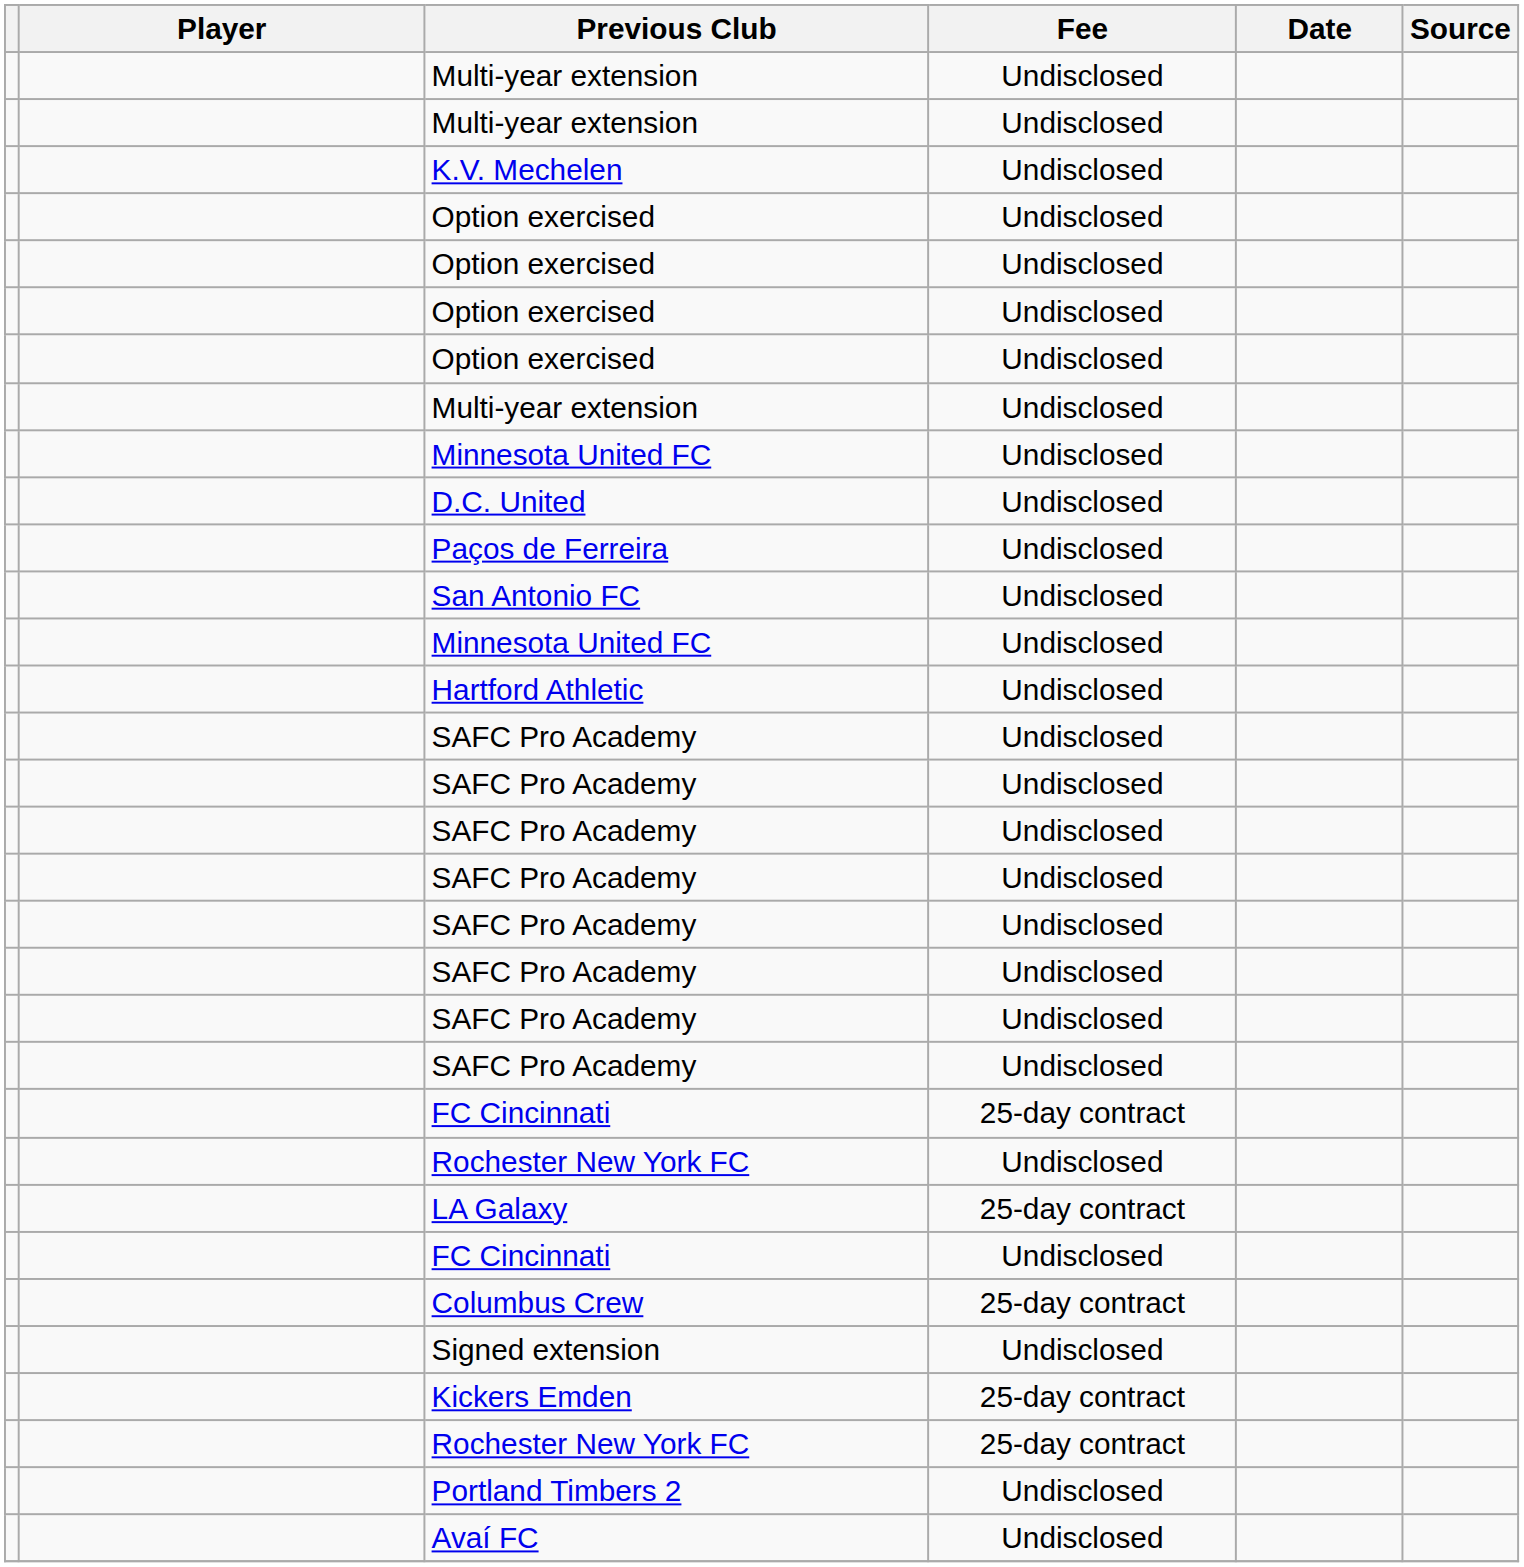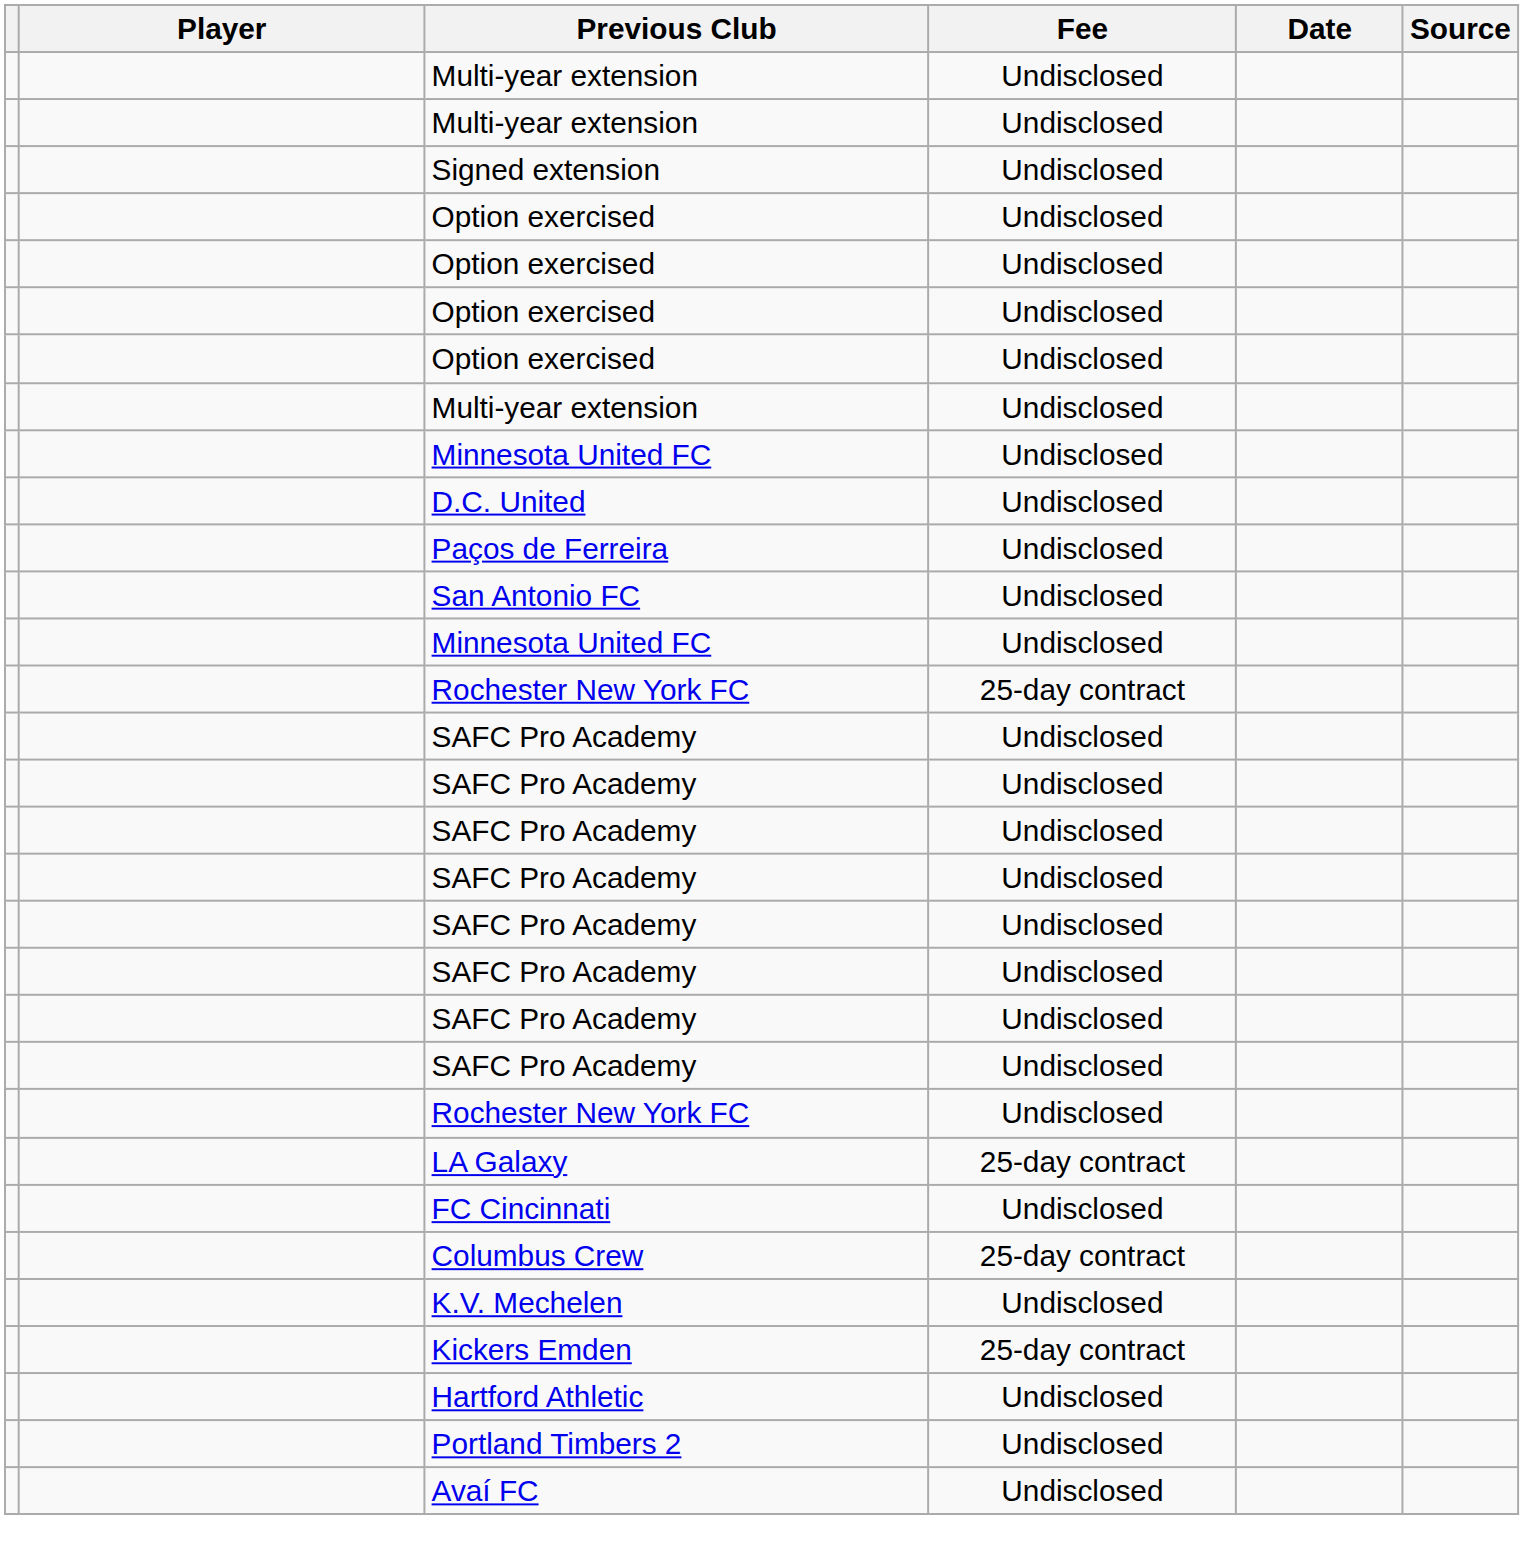rows swapped: Signed extension <-> K.V. Mechelen
rows swapped: Rochester New York FC / 25-day contract <-> Hartford Athletic
- row: FC Cincinnati | 25-day contract
